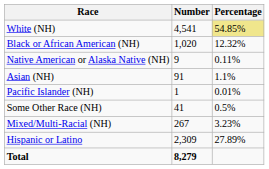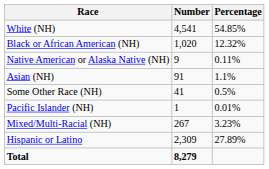White (NH) | Percentage: khaki background -> no background
rows swapped: Pacific Islander (NH) <-> Some Other Race (NH)
